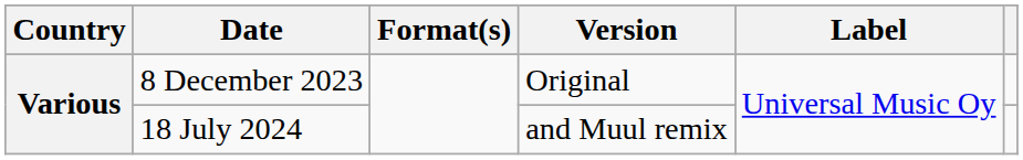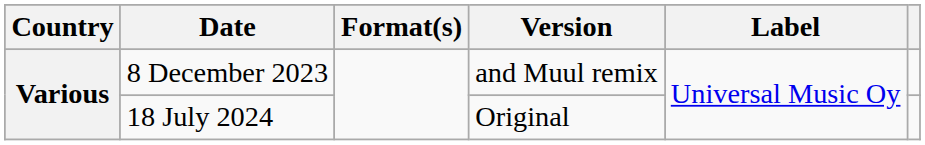8 December 2023 | Version: Original -> and Muul remix
18 July 2024 | Version: and Muul remix -> Original
